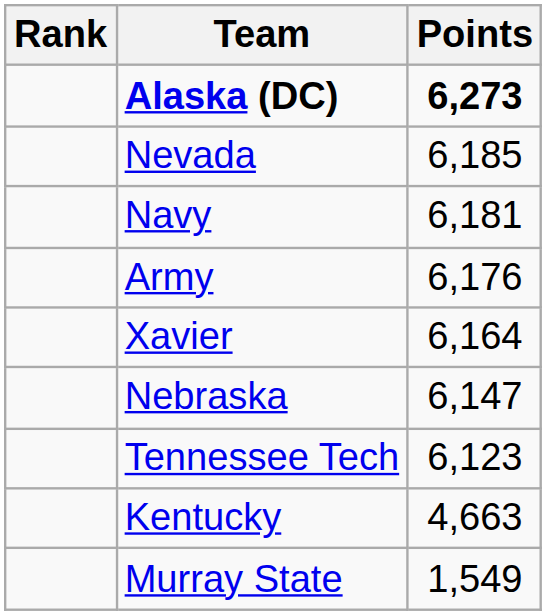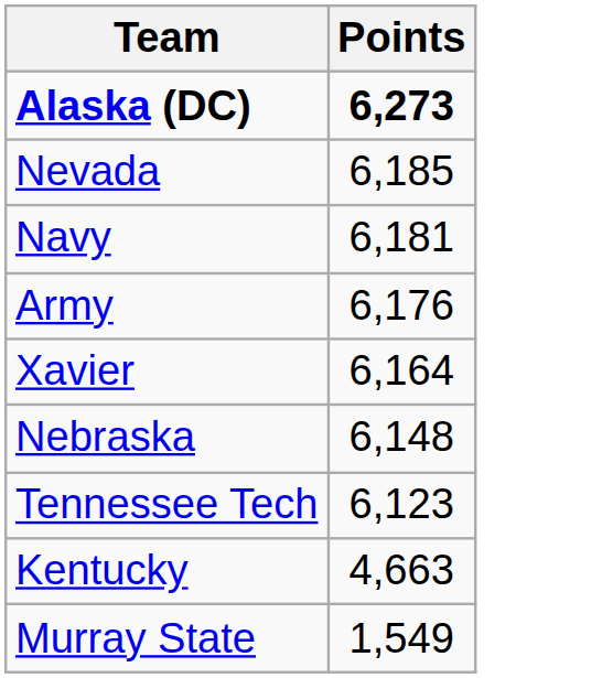- column: Rank
Nebraska | Points: 6,147 -> 6,148
